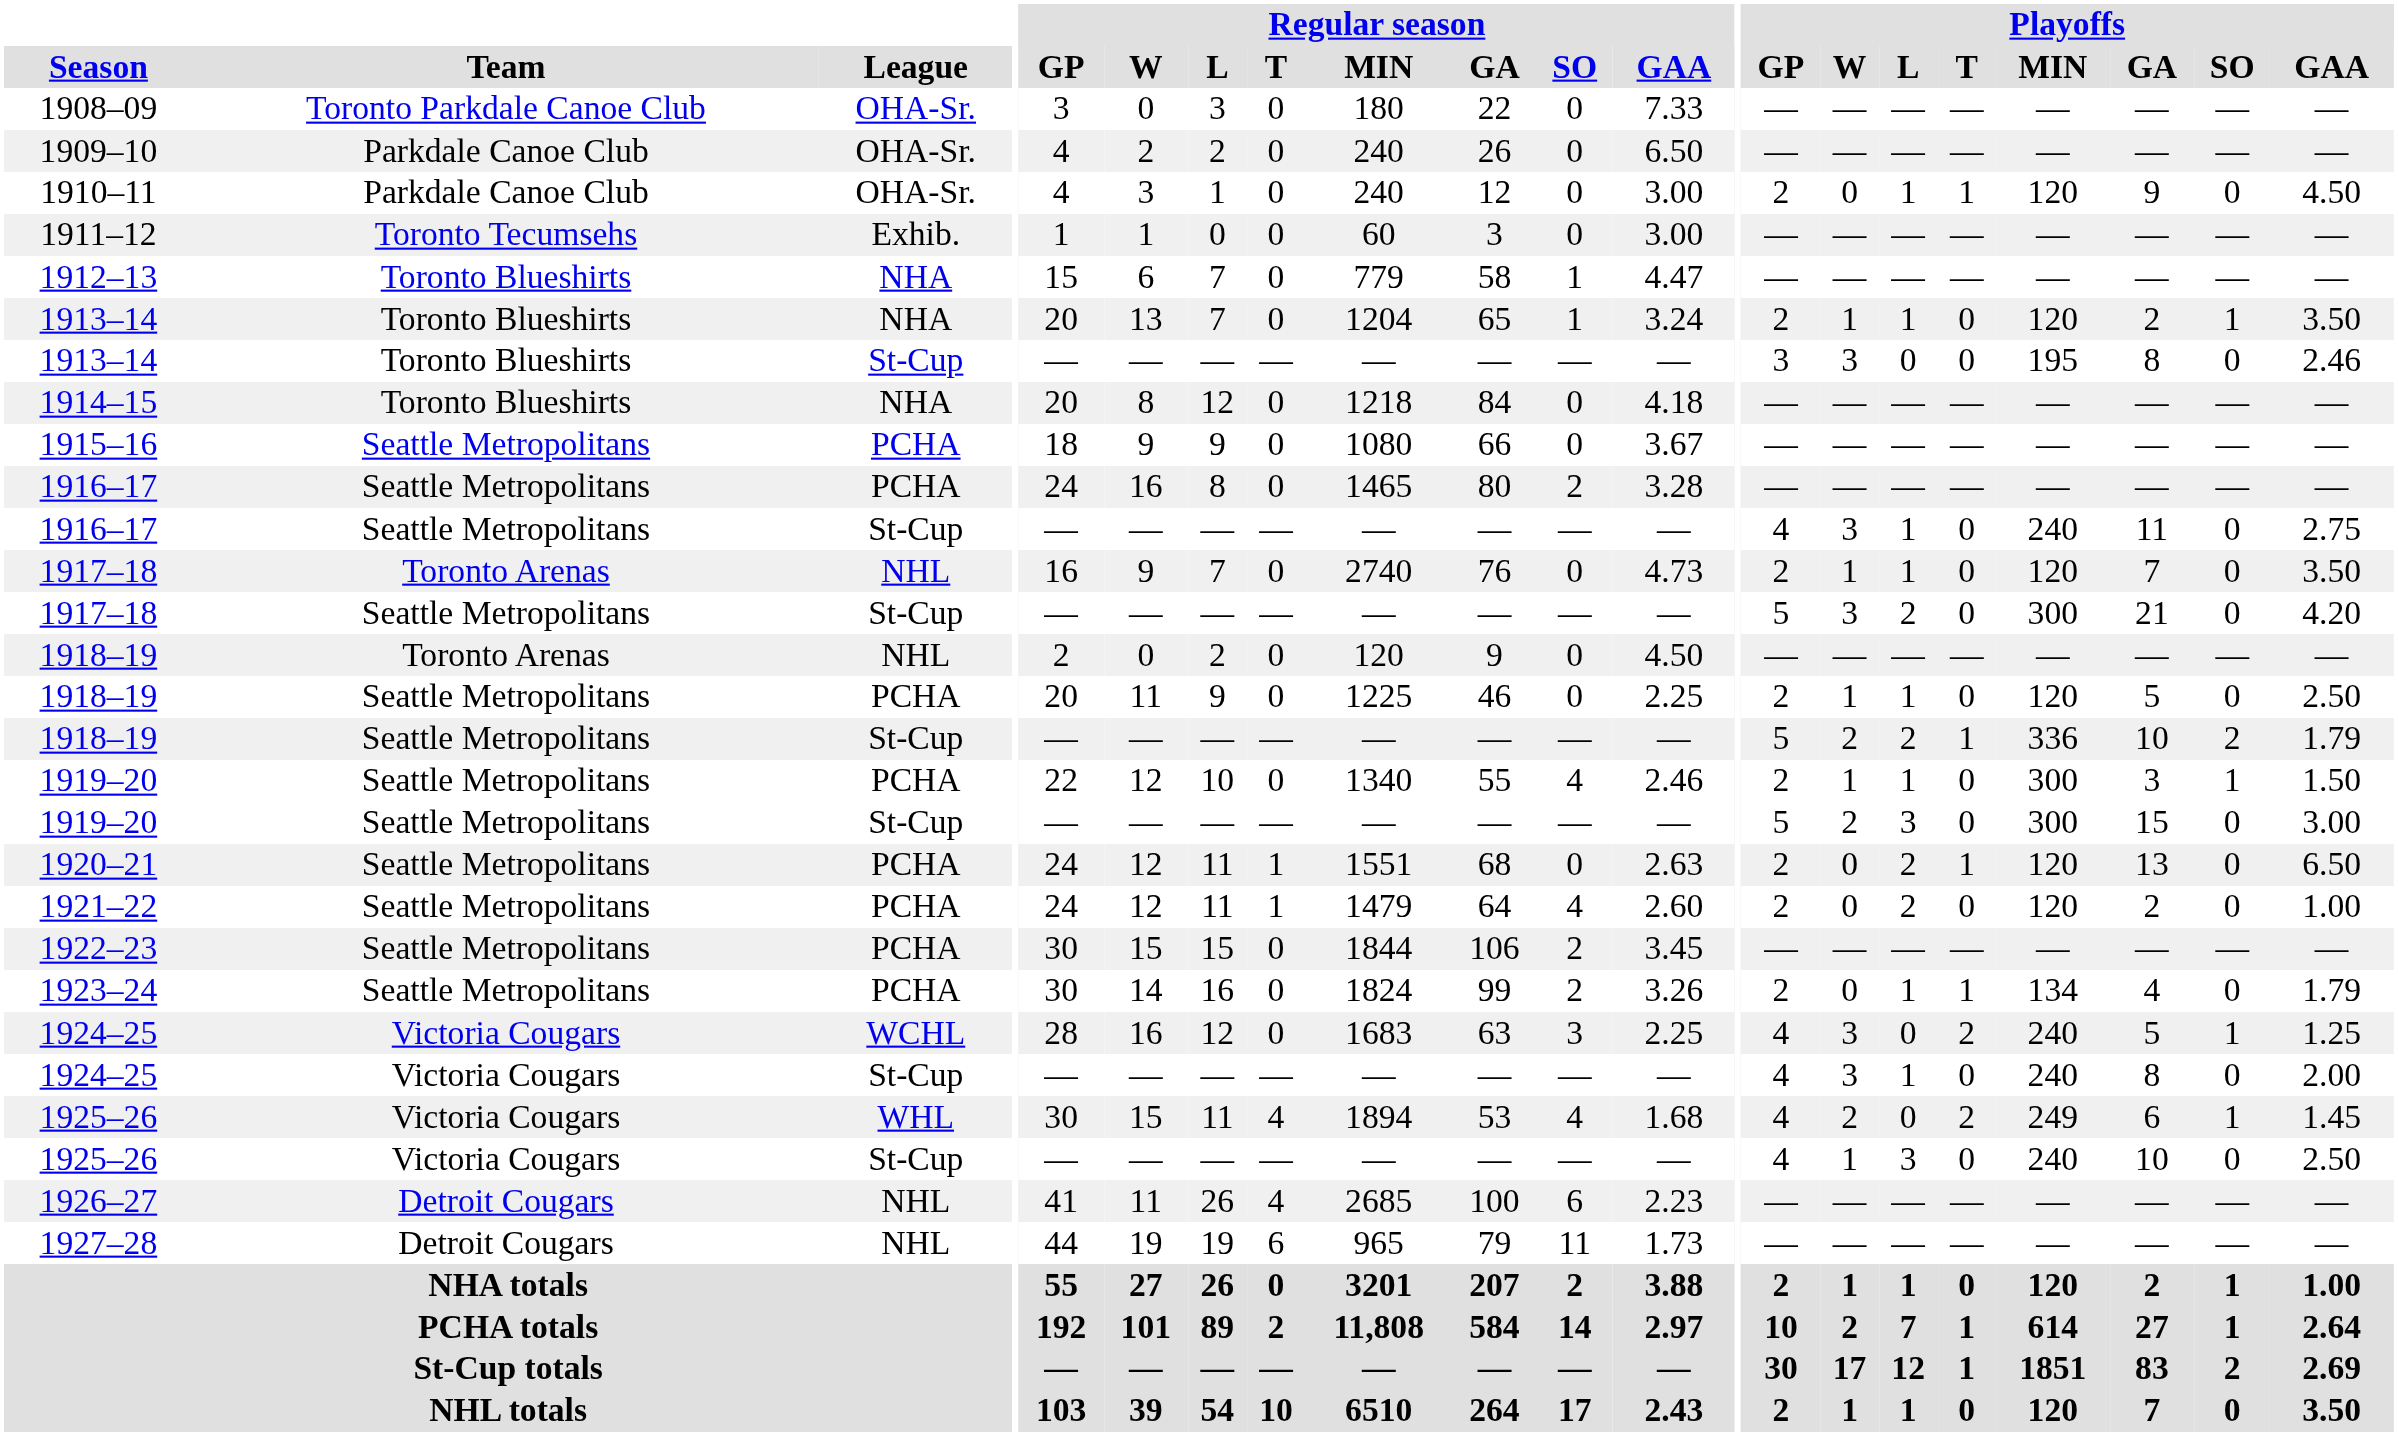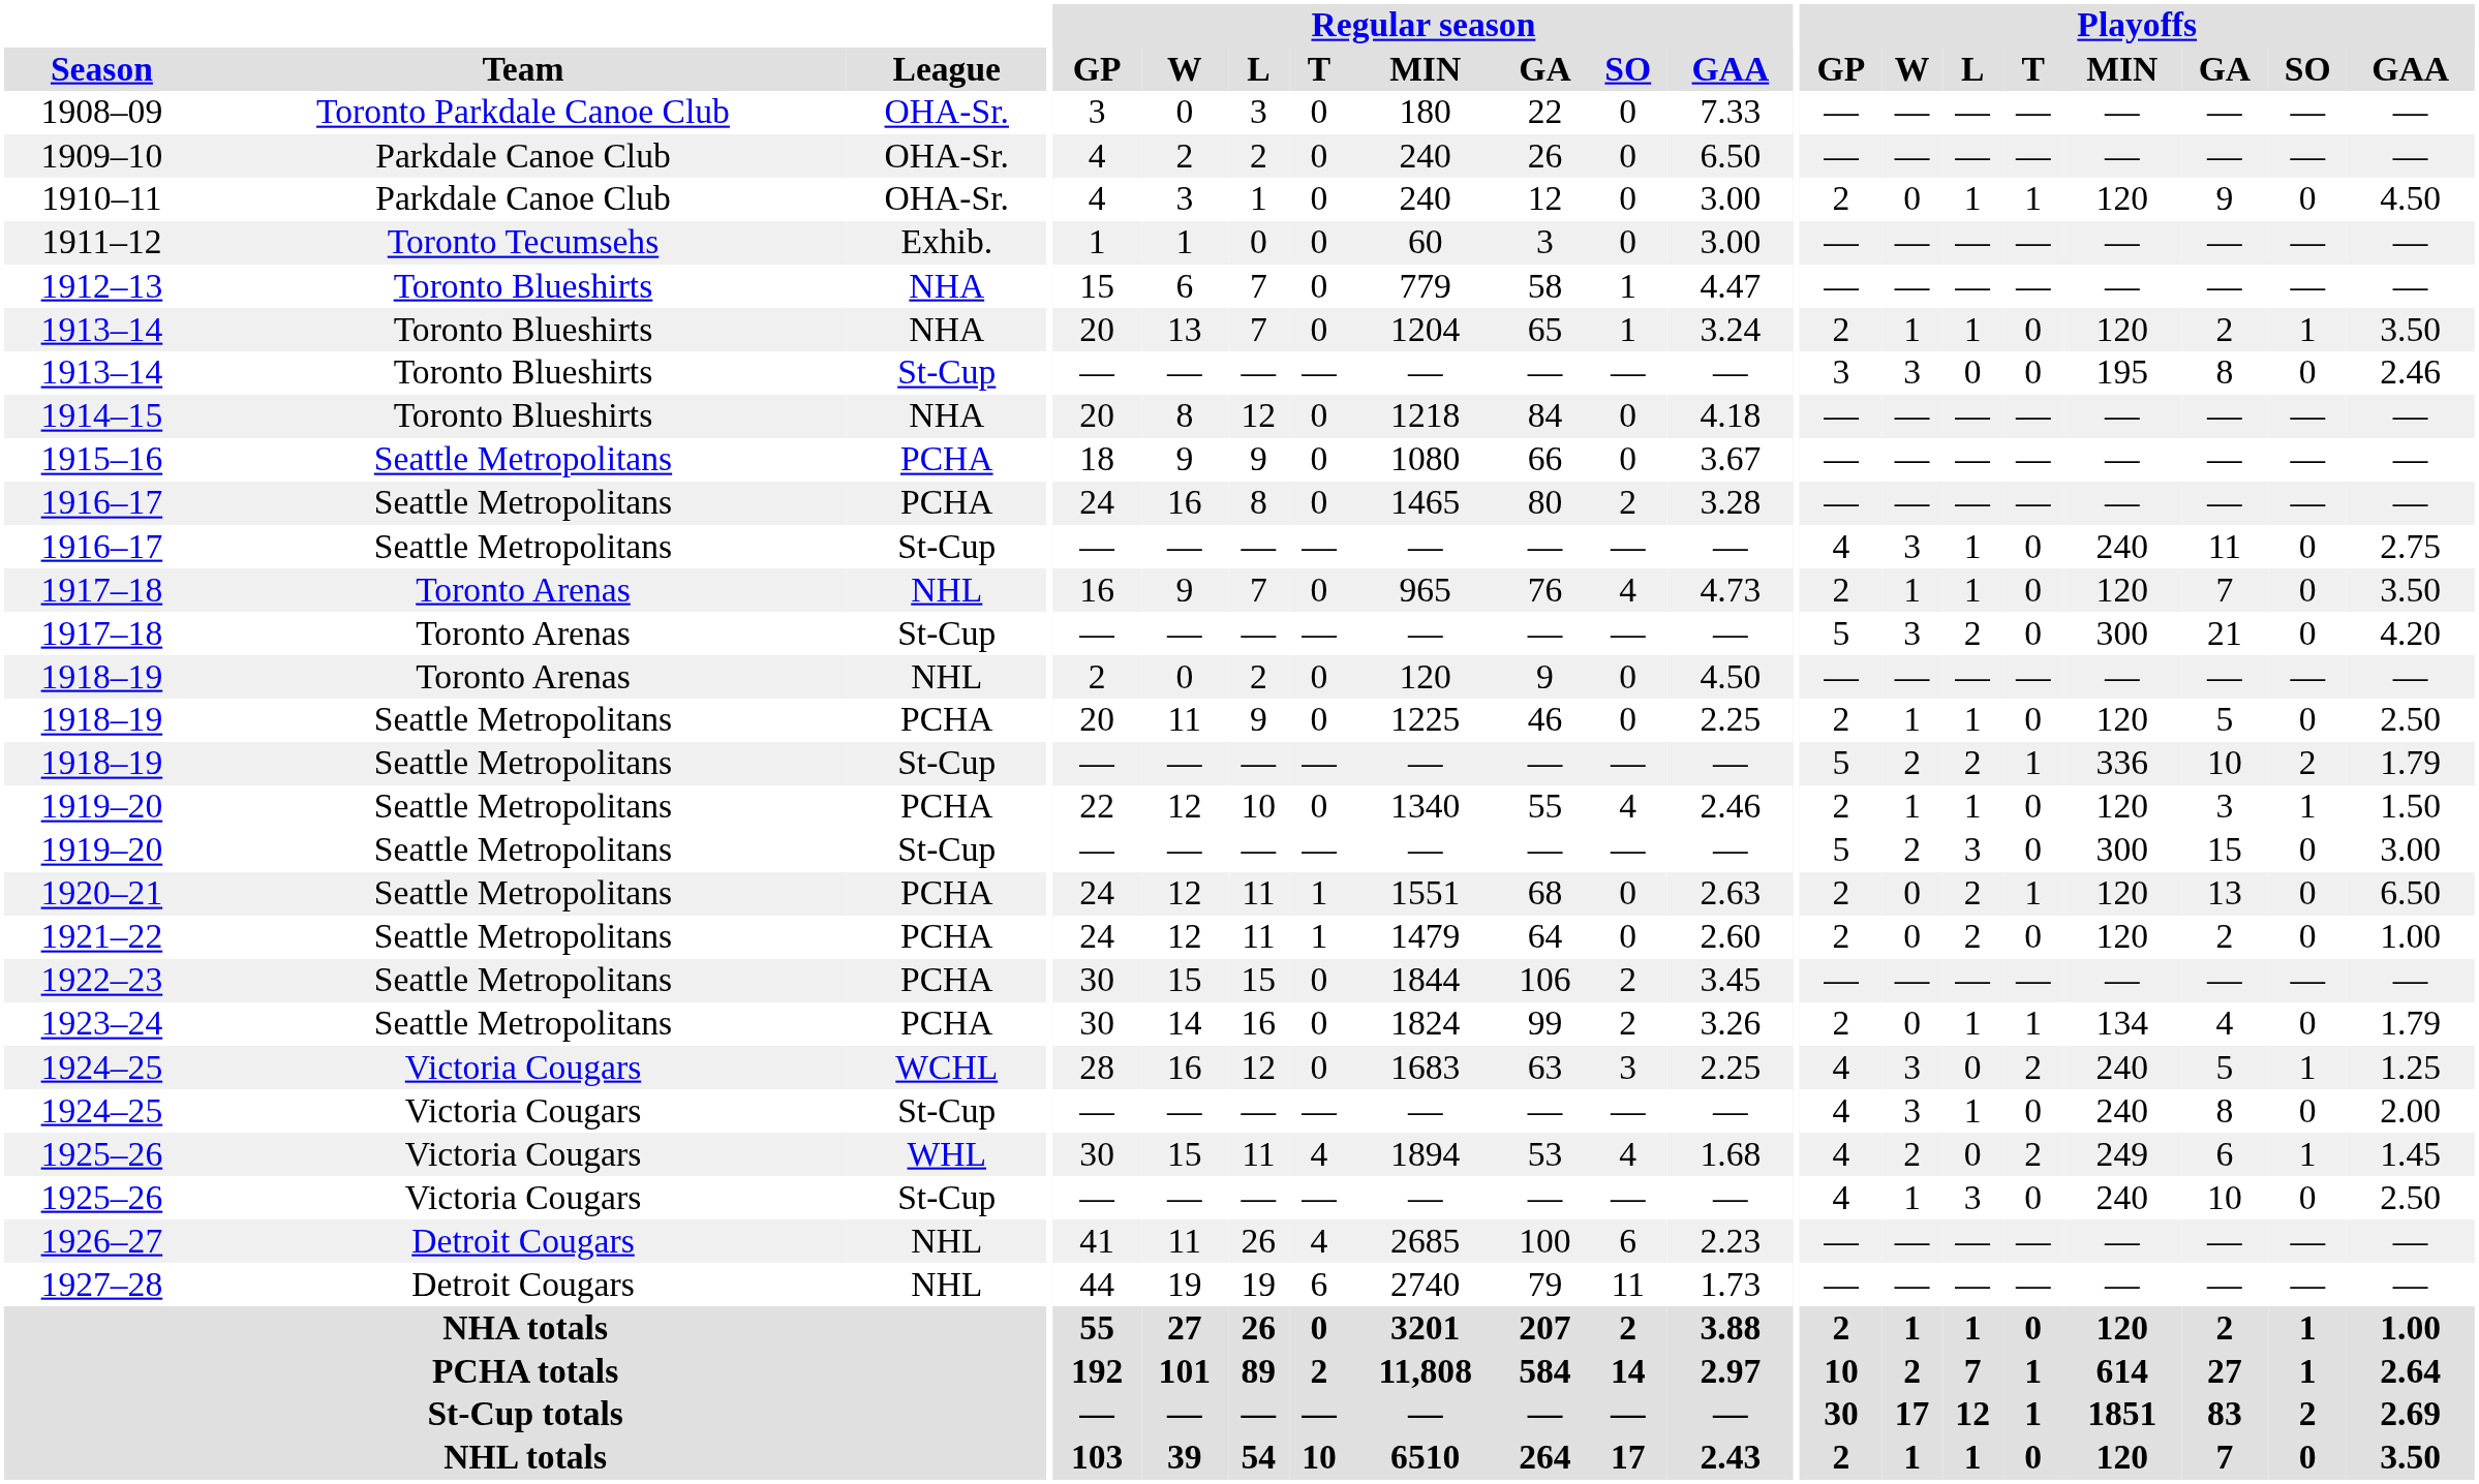1917–18 / NHL | Regular season / MIN: 2740 -> 965
1917–18 / NHL | Regular season / SO: 0 -> 4
1917–18 / St-Cup | Team: Seattle Metropolitans -> Toronto Arenas
1919–20 / PCHA | Playoffs / MIN: 300 -> 120
1921–22 | Regular season / SO: 4 -> 0
1927–28 | Regular season / MIN: 965 -> 2740
